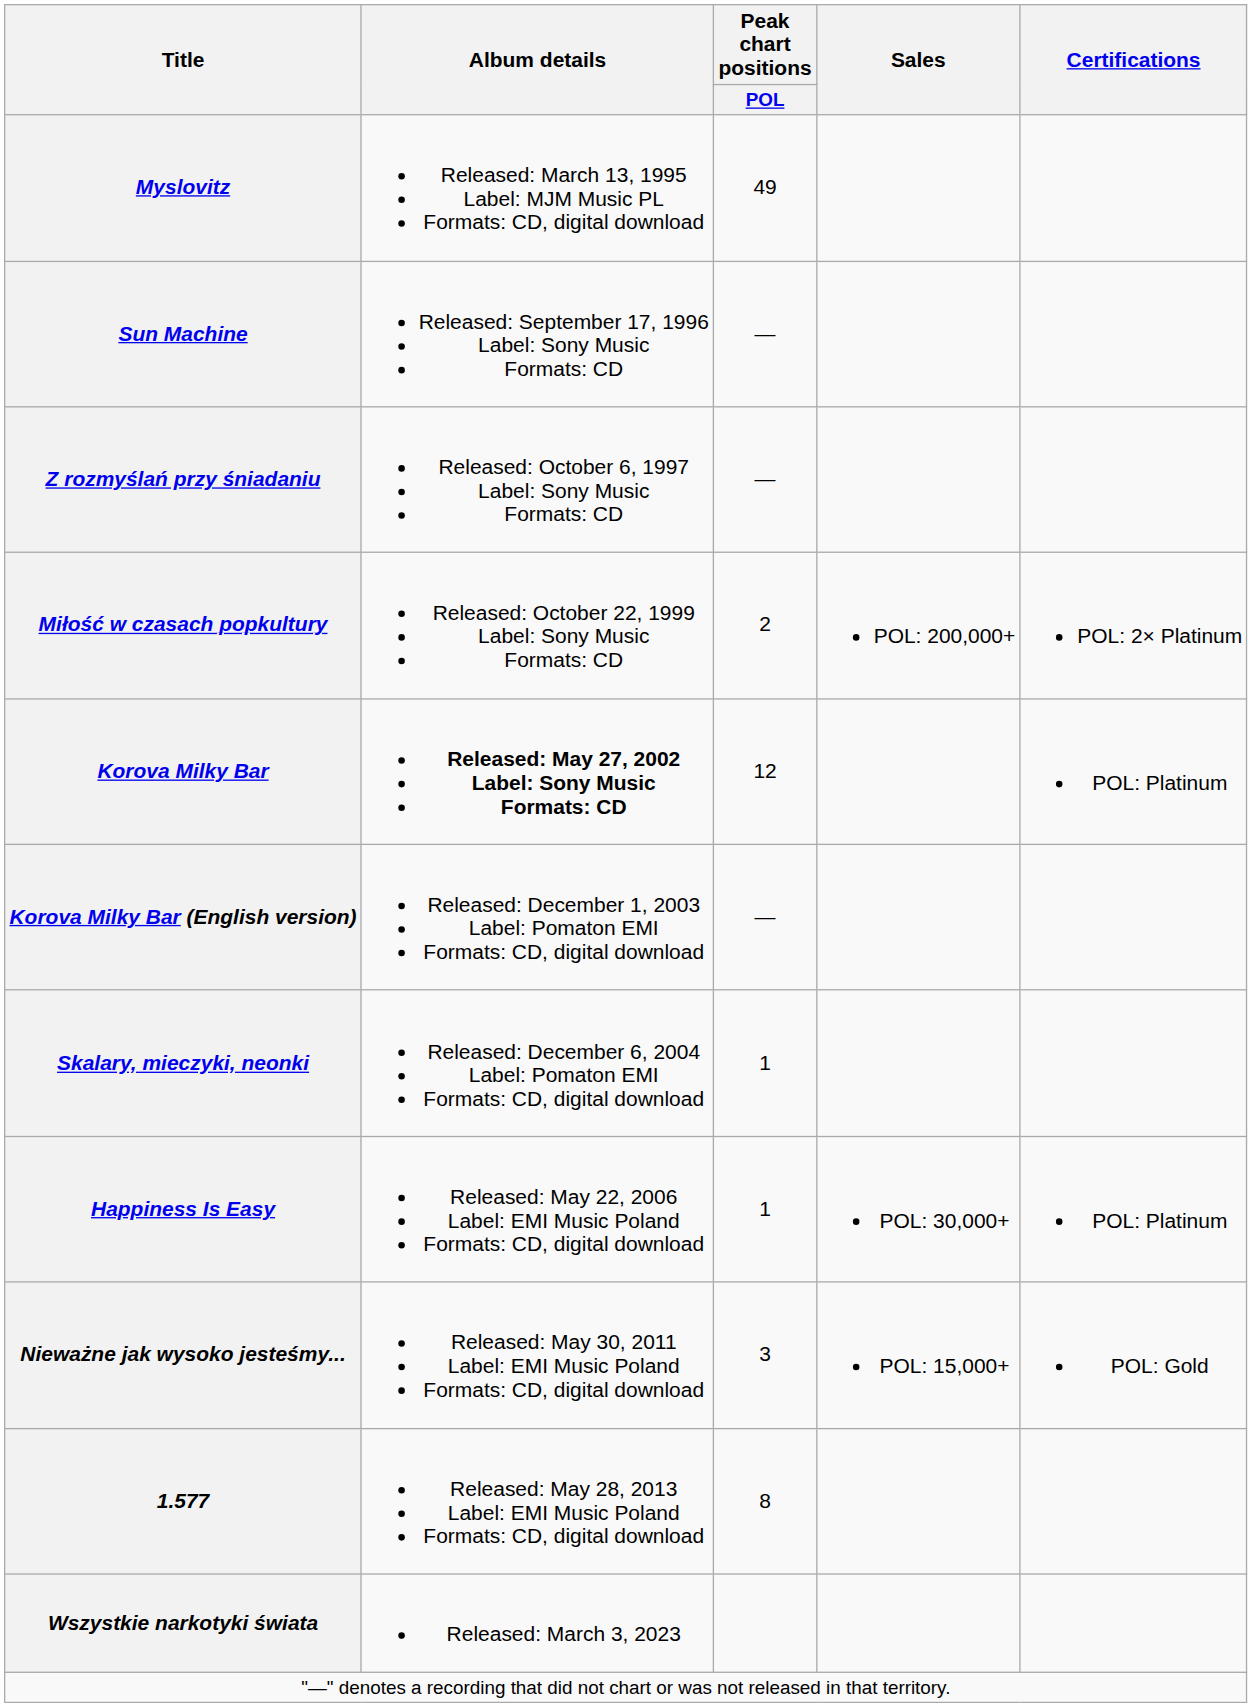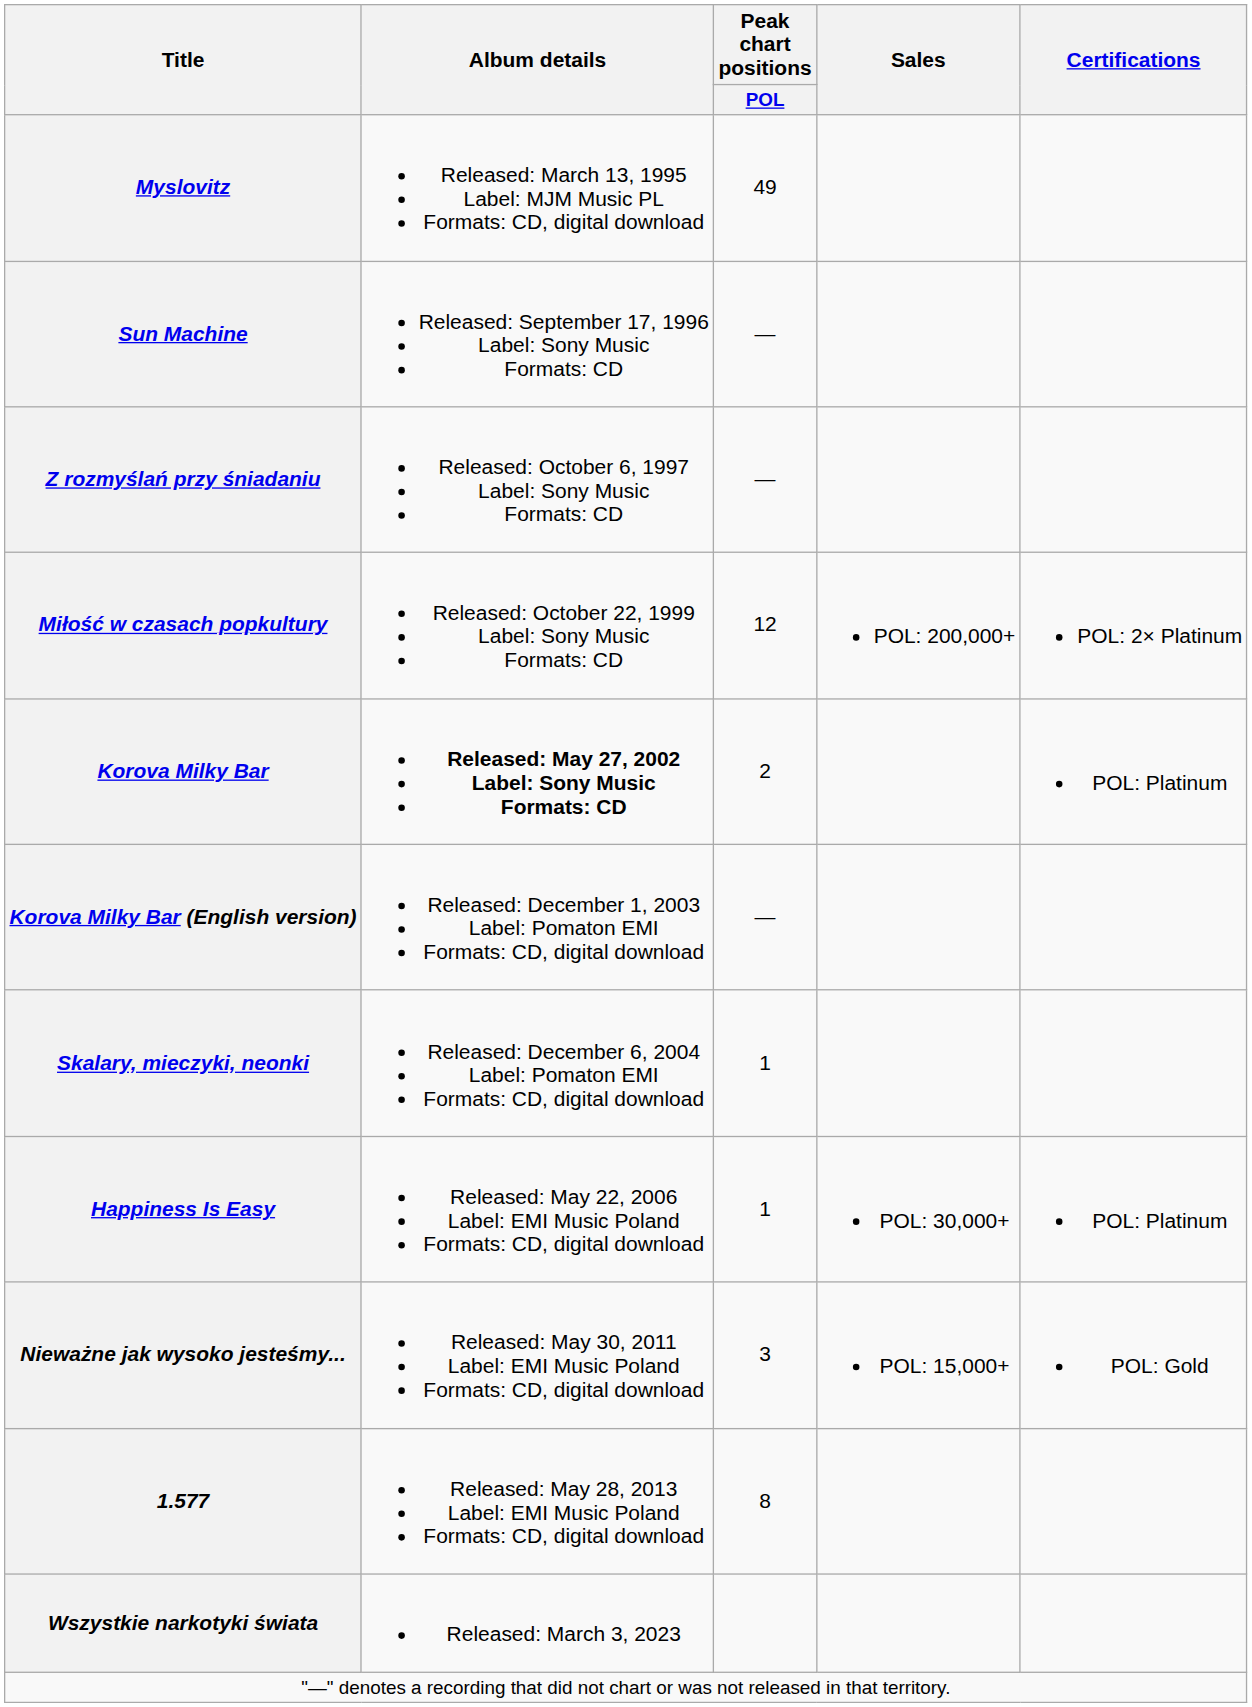Miłość w czasach popkultury | Peak chart positions / POL: 2 -> 12
Korova Milky Bar | Peak chart positions / POL: 12 -> 2
